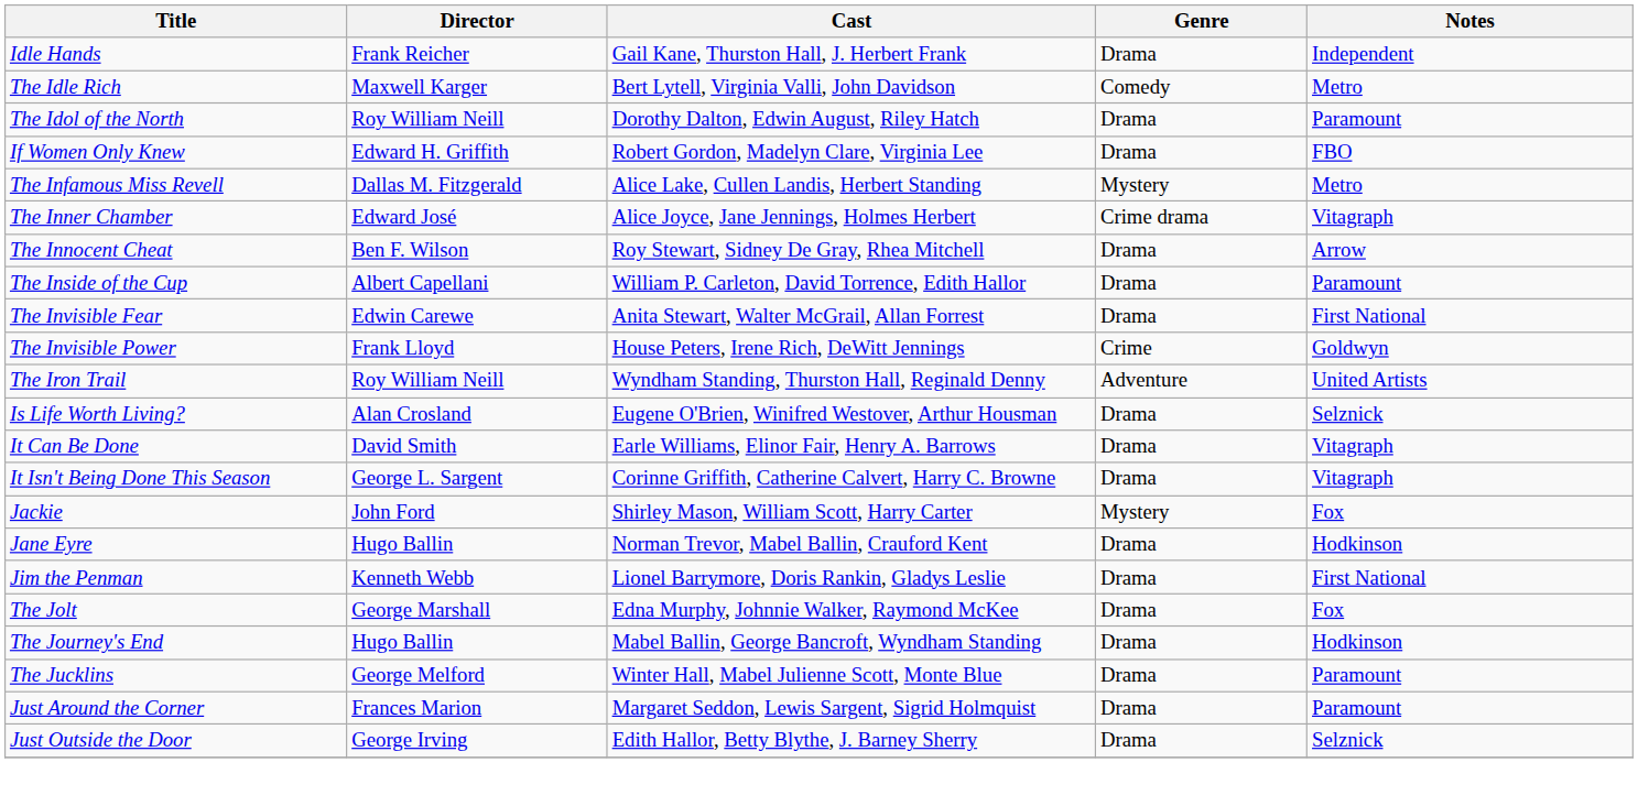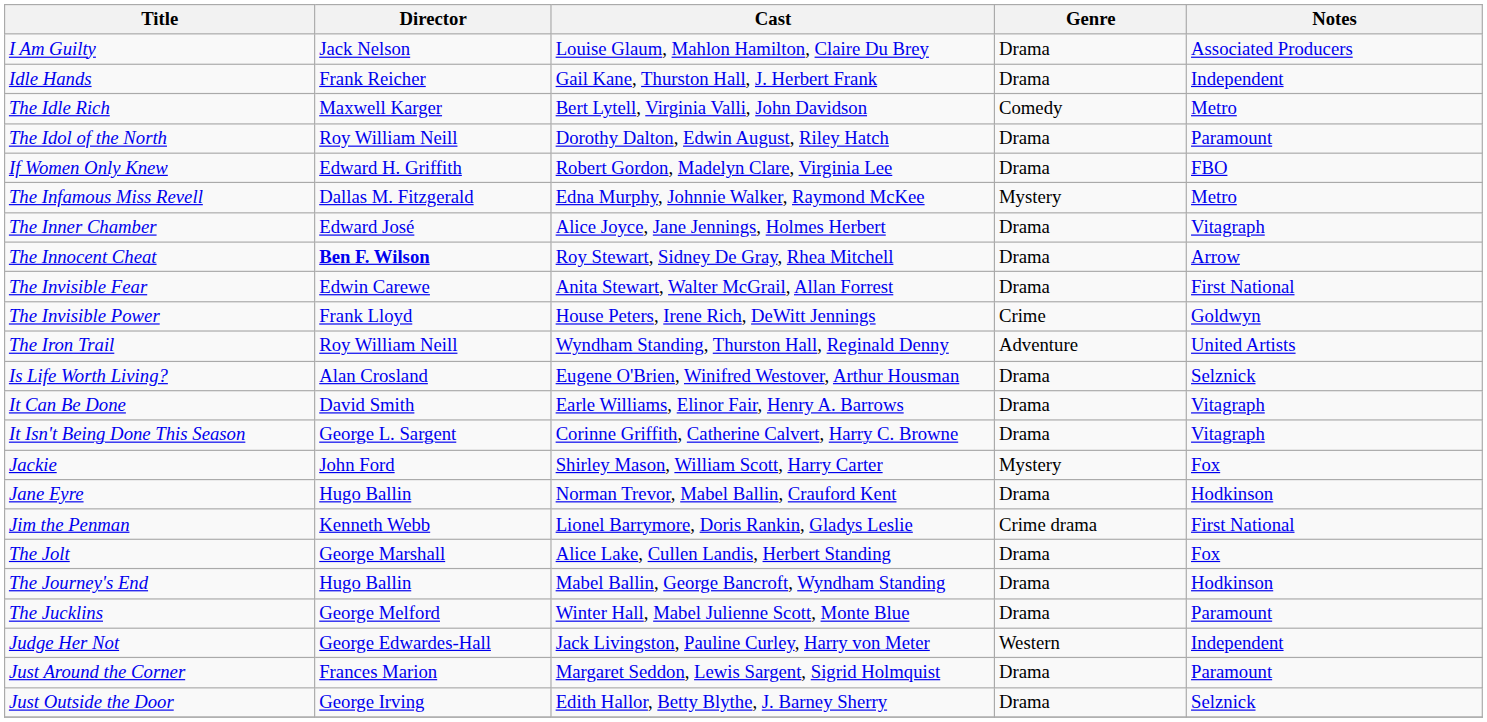+ row: I Am Guilty | Jack Nelson | Louise Glaum, Mahlon Hamilton, Claire Du Brey | Drama | Associated Producers
The Infamous Miss Revell | Cast: Alice Lake, Cullen Landis, Herbert Standing -> Edna Murphy, Johnnie Walker, Raymond McKee
The Inner Chamber | Genre: Crime drama -> Drama
The Innocent Cheat | Director: normal -> bold
- row: The Inside of the Cup | Albert Capellani | William P. Carleton, David Torrence, Edith Hallor | Drama | Paramount
Jim the Penman | Genre: Drama -> Crime drama
The Jolt | Cast: Edna Murphy, Johnnie Walker, Raymond McKee -> Alice Lake, Cullen Landis, Herbert Standing
+ row: Judge Her Not | George Edwardes-Hall | Jack Livingston, Pauline Curley, Harry von Meter | Western | Independent
